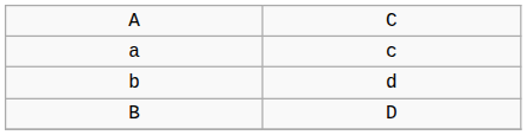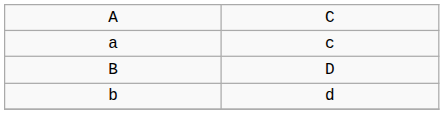rows swapped: B <-> b
